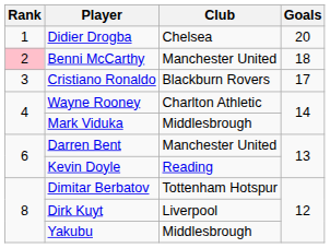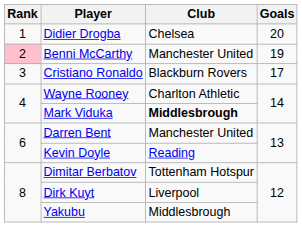Benni McCarthy | Goals: 18 -> 19
Mark Viduka | Club: normal -> bold
